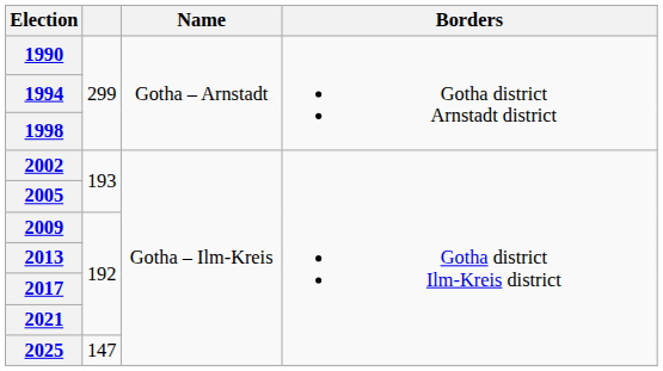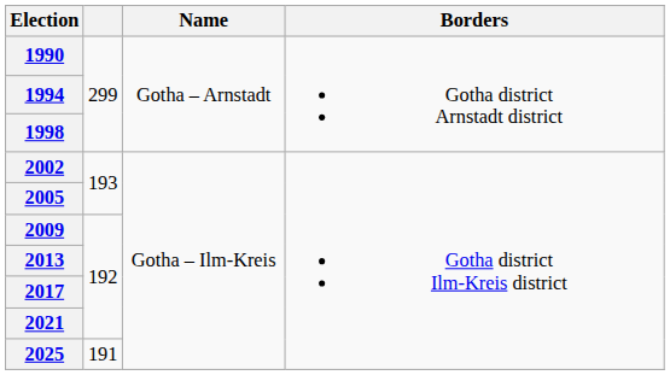2025 | column 2: 147 -> 191
